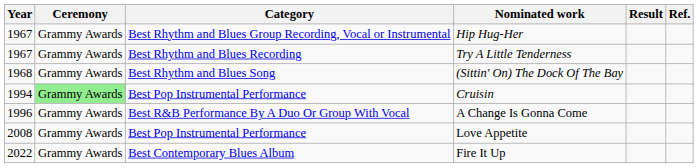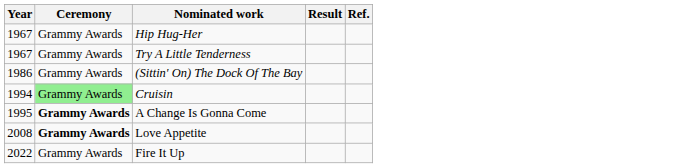- column: Category | Best Rhythm and Blues Group Recording, Vocal or Instrumental | Best Rhythm and Blues Recording | Best Rhythm and Blues Song | Best Pop Instrumental Performance | Best R&B Performance By A Duo Or Group With Vocal | Best Pop Instrumental Performance | Best Contemporary Blues Album
(Sittin' On) The Dock Of The Bay | Year: 1968 -> 1986
A Change Is Gonna Come | Year: 1996 -> 1995
A Change Is Gonna Come | Ceremony: normal -> bold
Love Appetite | Ceremony: normal -> bold
